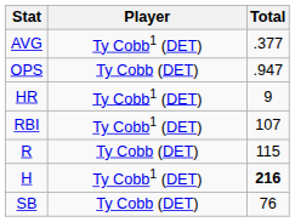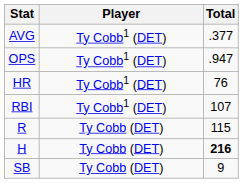OPS | Player: Ty Cobb (DET) -> Ty Cobb1 (DET)
HR | Total: 9 -> 76
H | Player: Ty Cobb1 (DET) -> Ty Cobb (DET)
SB | Total: 76 -> 9
